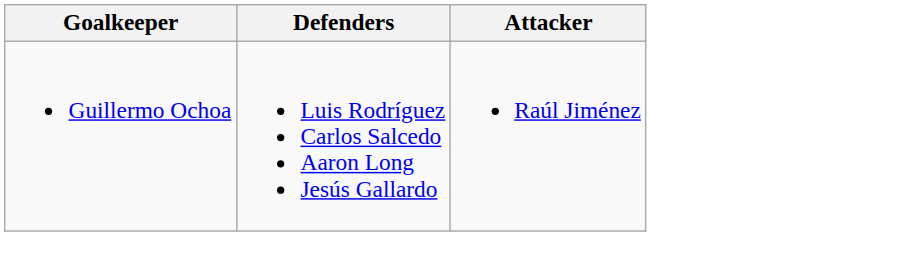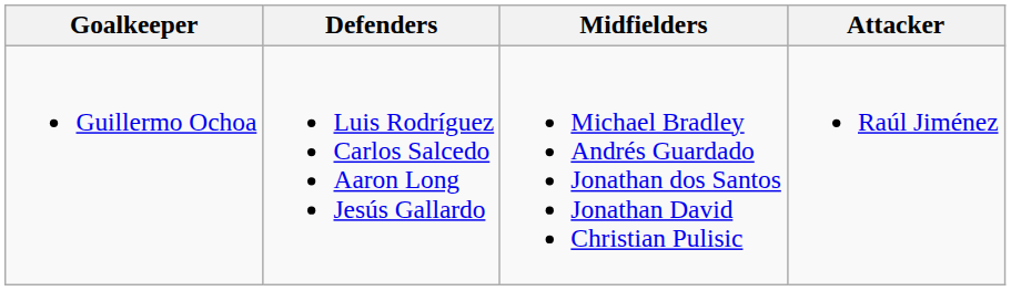+ column: Midfielders | Michael Bradley Andrés Guardado Jonathan dos Santos Jonathan David Christian Pulisic
